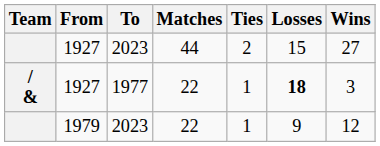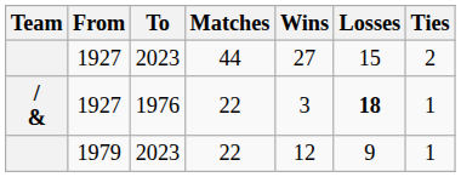columns swapped: Wins <-> Ties
/ & | To: 1977 -> 1976
